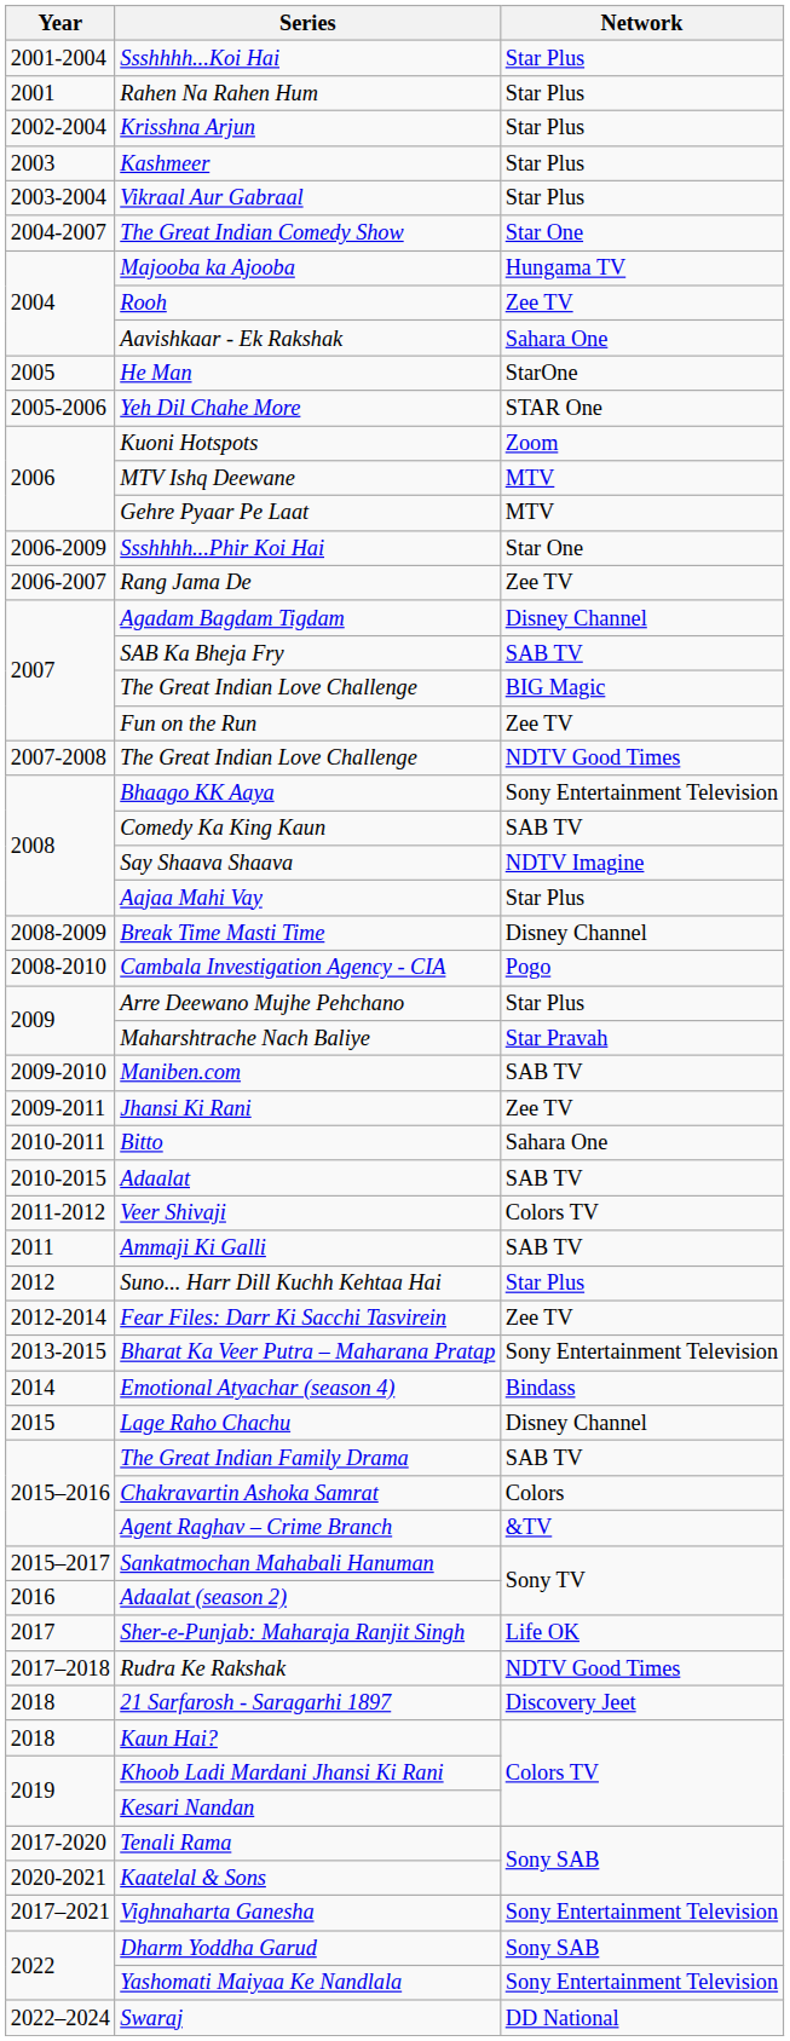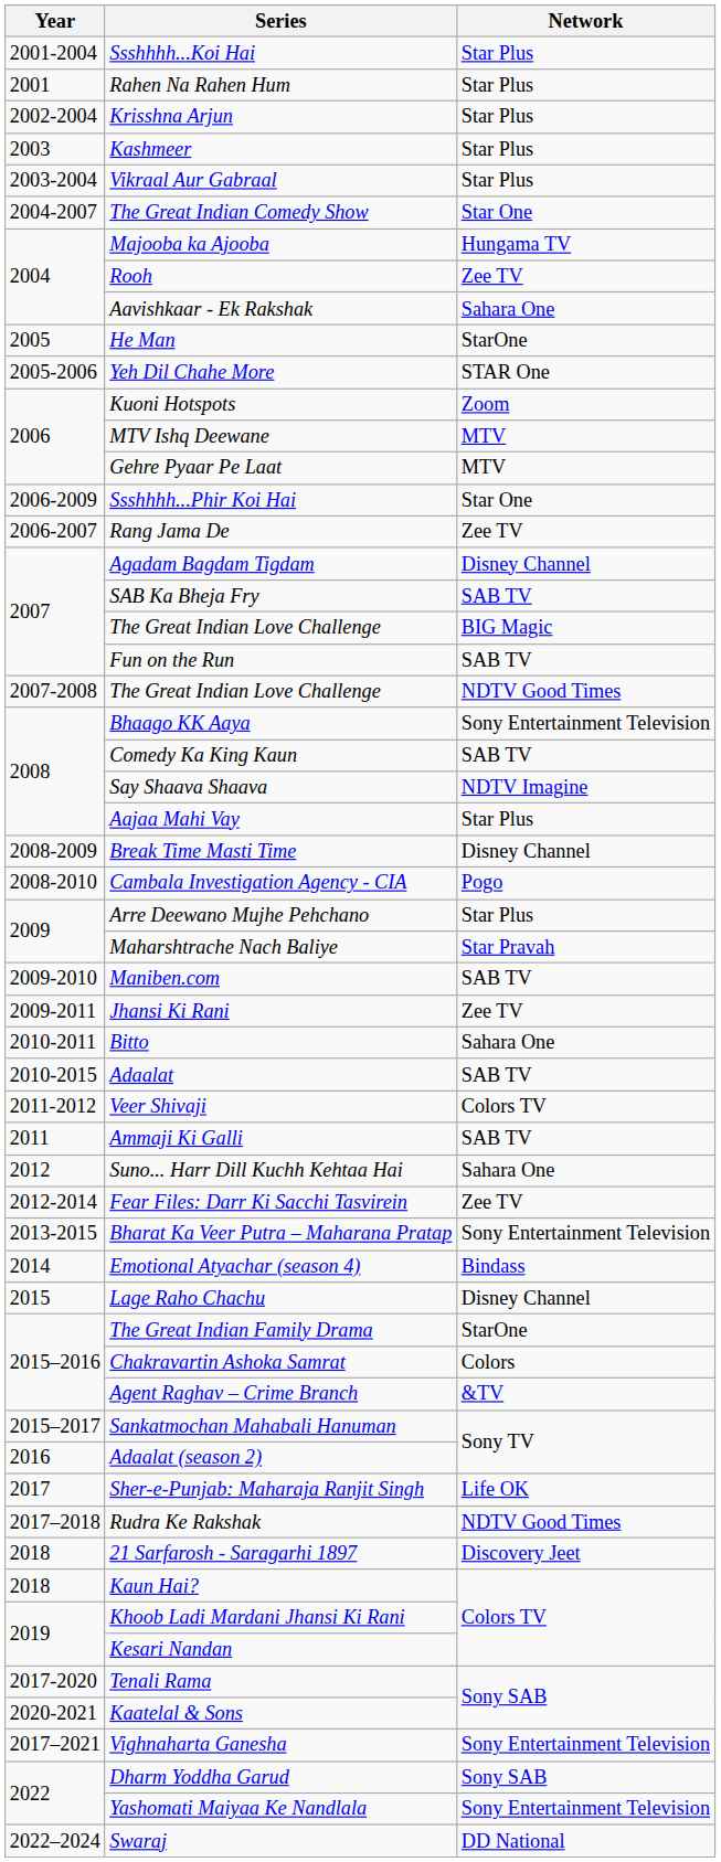Fun on the Run | Network: Zee TV -> SAB TV
Suno... Harr Dill Kuchh Kehtaa Hai | Network: Star Plus -> Sahara One
The Great Indian Family Drama | Network: SAB TV -> StarOne
